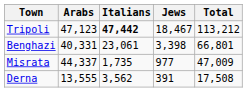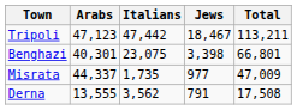Tripoli | Italians: bold -> normal
Tripoli | Total: 113,212 -> 113,211
Benghazi | Arabs: 40,331 -> 40,301
Benghazi | Italians: 23,061 -> 23,075
Derna | Jews: 391 -> 791
